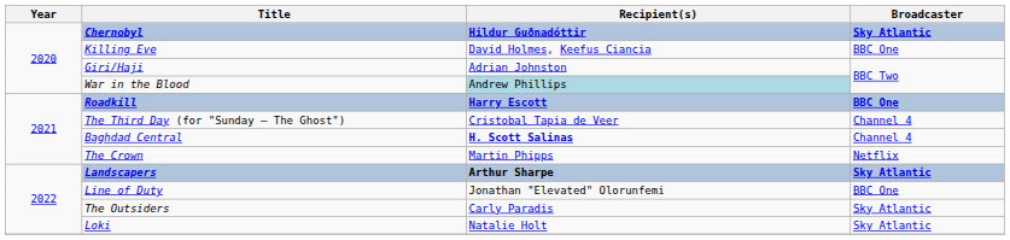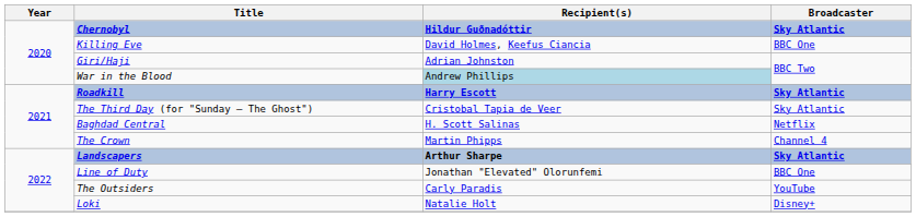Roadkill | Broadcaster: BBC One -> Sky Atlantic
The Third Day (for "Sunday – The Ghost") | Broadcaster: Channel 4 -> Sky Atlantic
Baghdad Central | Recipient(s): bold -> normal
Baghdad Central | Broadcaster: Channel 4 -> Netflix
The Crown | Broadcaster: Netflix -> Channel 4
The Outsiders | Broadcaster: Sky Atlantic -> YouTube
Loki | Broadcaster: Sky Atlantic -> Disney+
